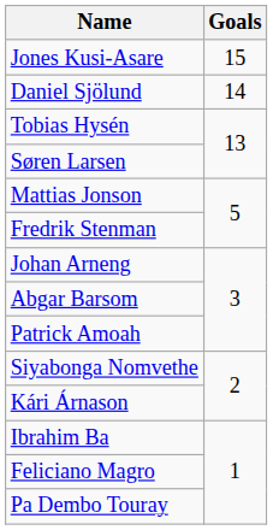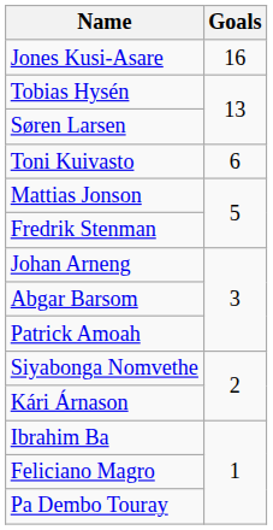Jones Kusi-Asare | Goals: 15 -> 16
- row: Daniel Sjölund | 14
+ row: Toni Kuivasto | 6
